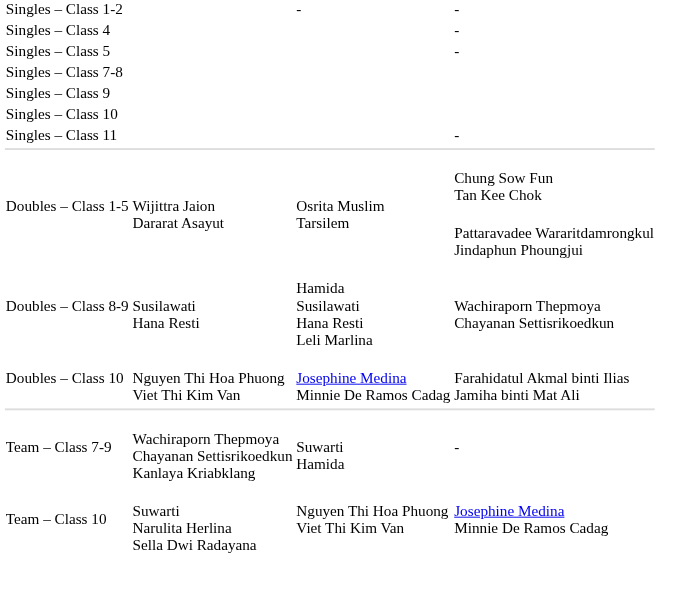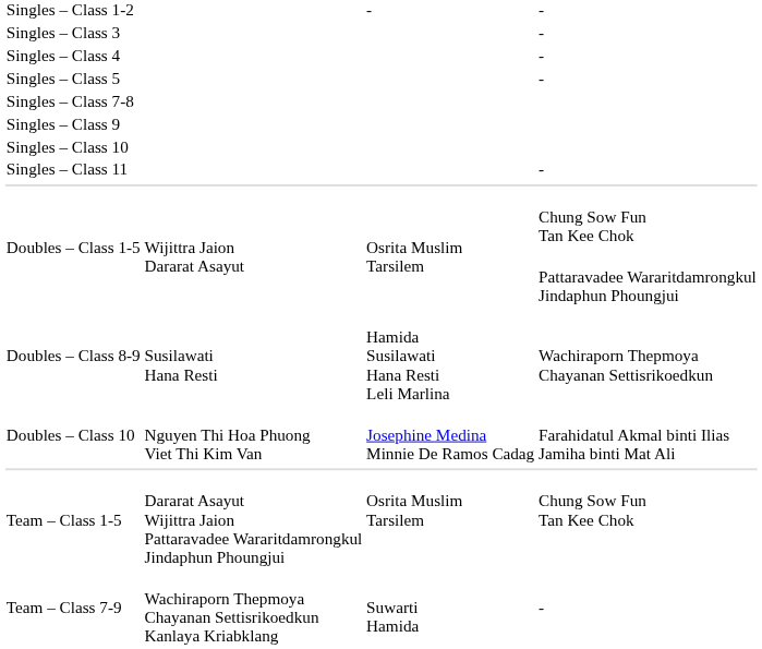+ row: Singles – Class 3 | -
+ row: Team – Class 1-5 | Dararat Asayut Wijittra Jaion Pattaravadee Wararitdamrongkul Jindaphun Phoungjui | Osrita Muslim Tarsilem | Chung Sow Fun Tan Kee Chok
- row: Team – Class 10 | Suwarti Narulita Herlina Sella Dwi Radayana | Nguyen Thi Hoa Phuong Viet Thi Kim Van | Josephine Medina Minnie De Ramos Cadag
